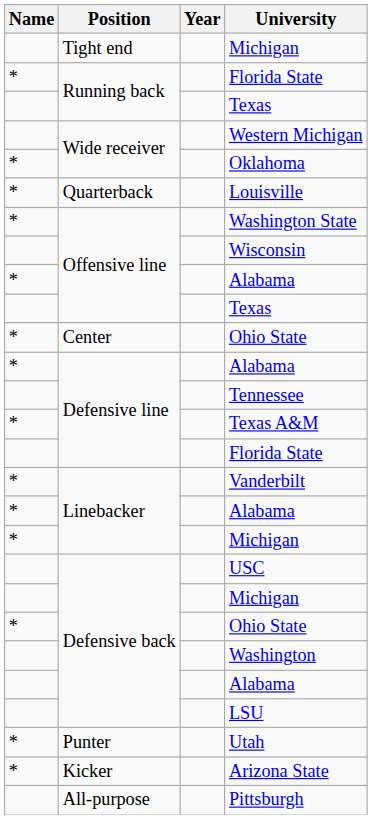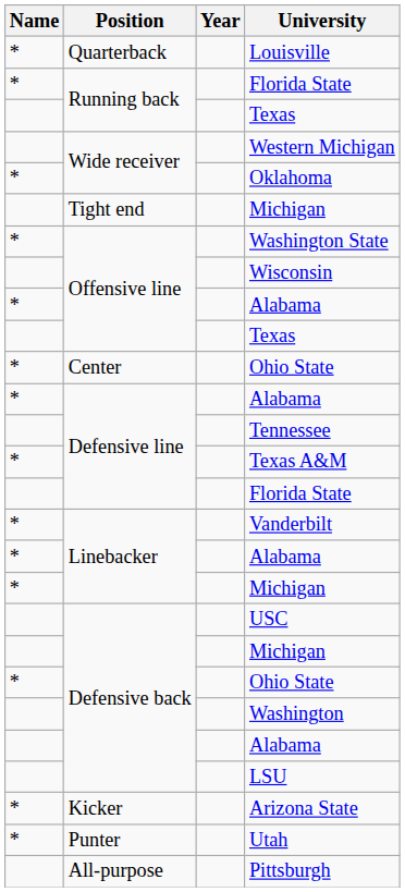rows swapped: Louisville <-> Tight end / Michigan
rows swapped: Arizona State <-> Utah
